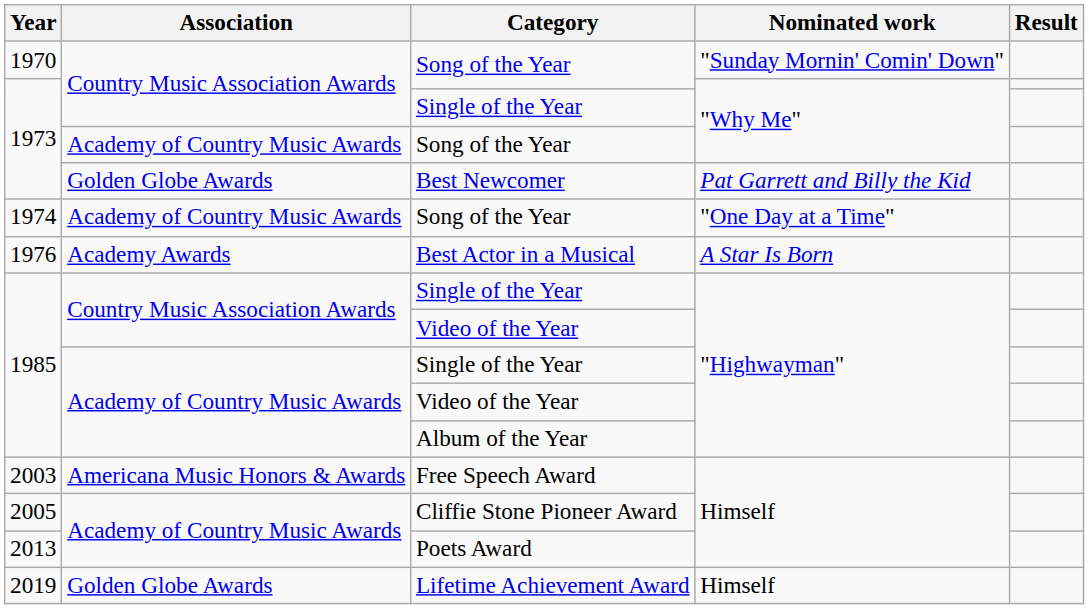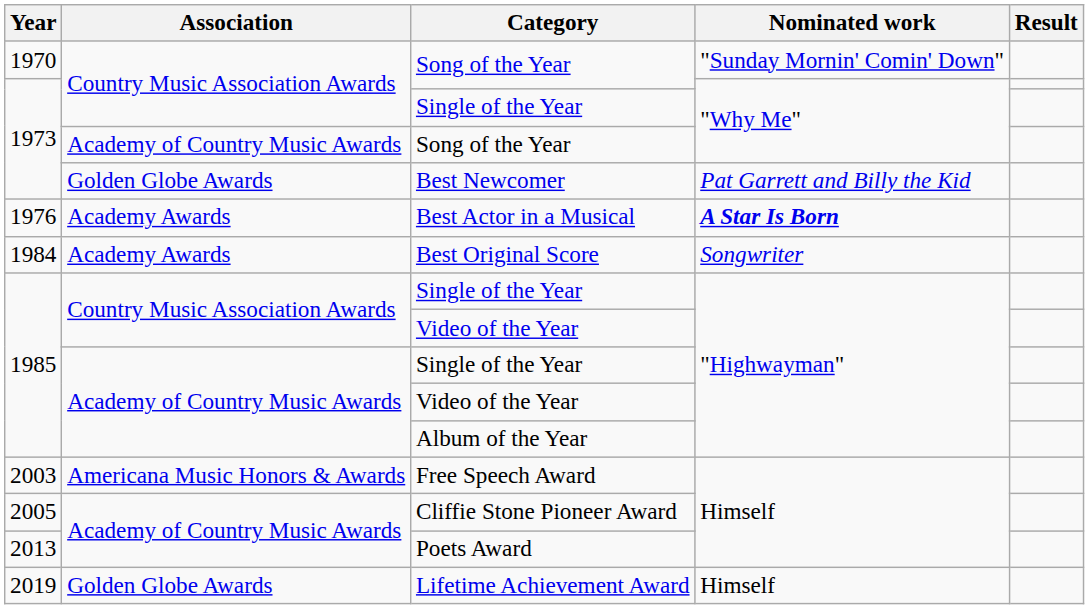- row: 1974 | Academy of Country Music Awards | Song of the Year | "One Day at a Time"
Best Actor in a Musical | Nominated work: normal -> bold
+ row: 1984 | Academy Awards | Best Original Score | Songwriter
